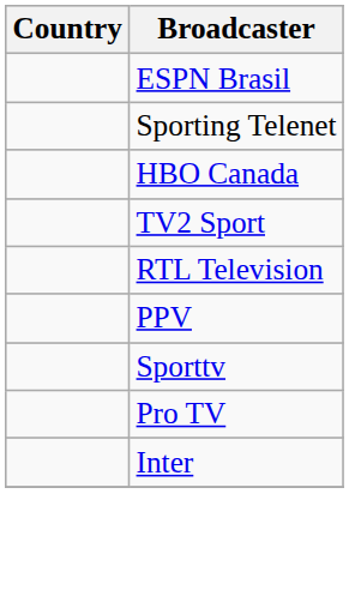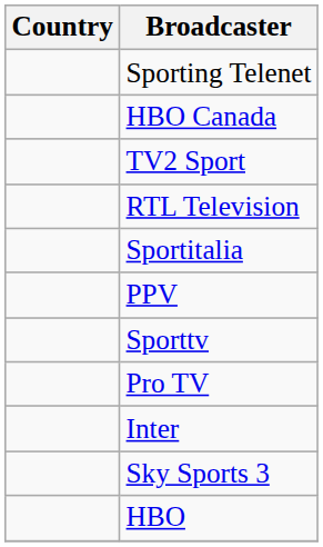- row: ESPN Brasil
+ row: Sportitalia
+ row: Sky Sports 3
+ row: HBO
